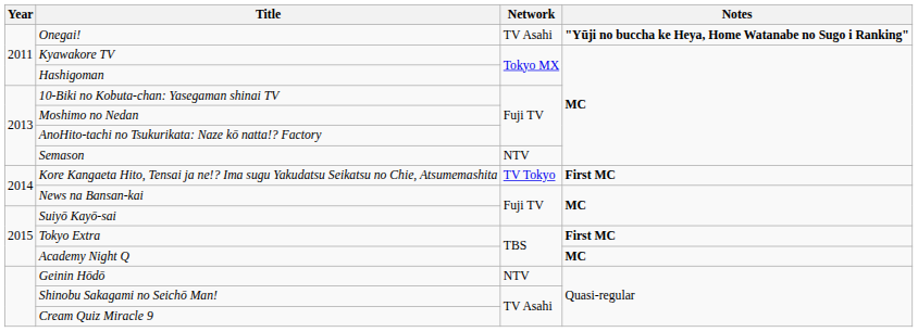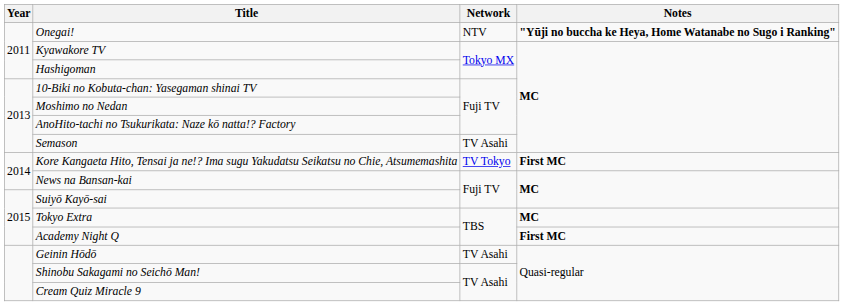Onegai! | Network: TV Asahi -> NTV
Semason | Network: NTV -> TV Asahi
Tokyo Extra | Notes: First MC -> MC
Academy Night Q | Notes: MC -> First MC
Geinin Hōdō | Network: NTV -> TV Asahi
